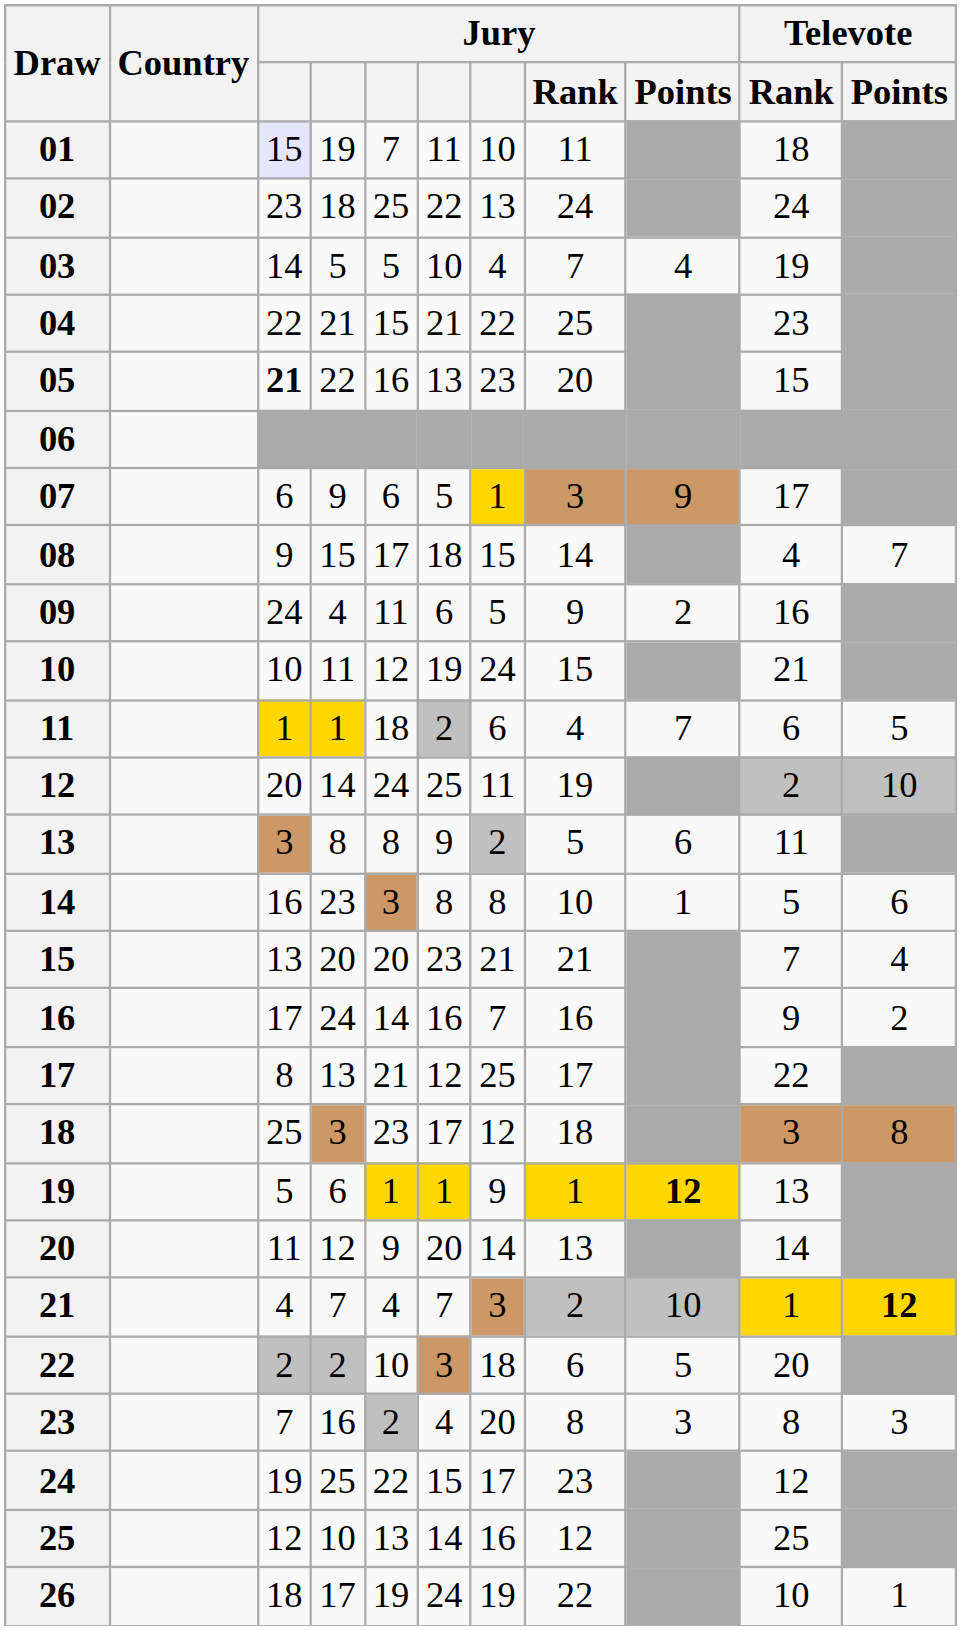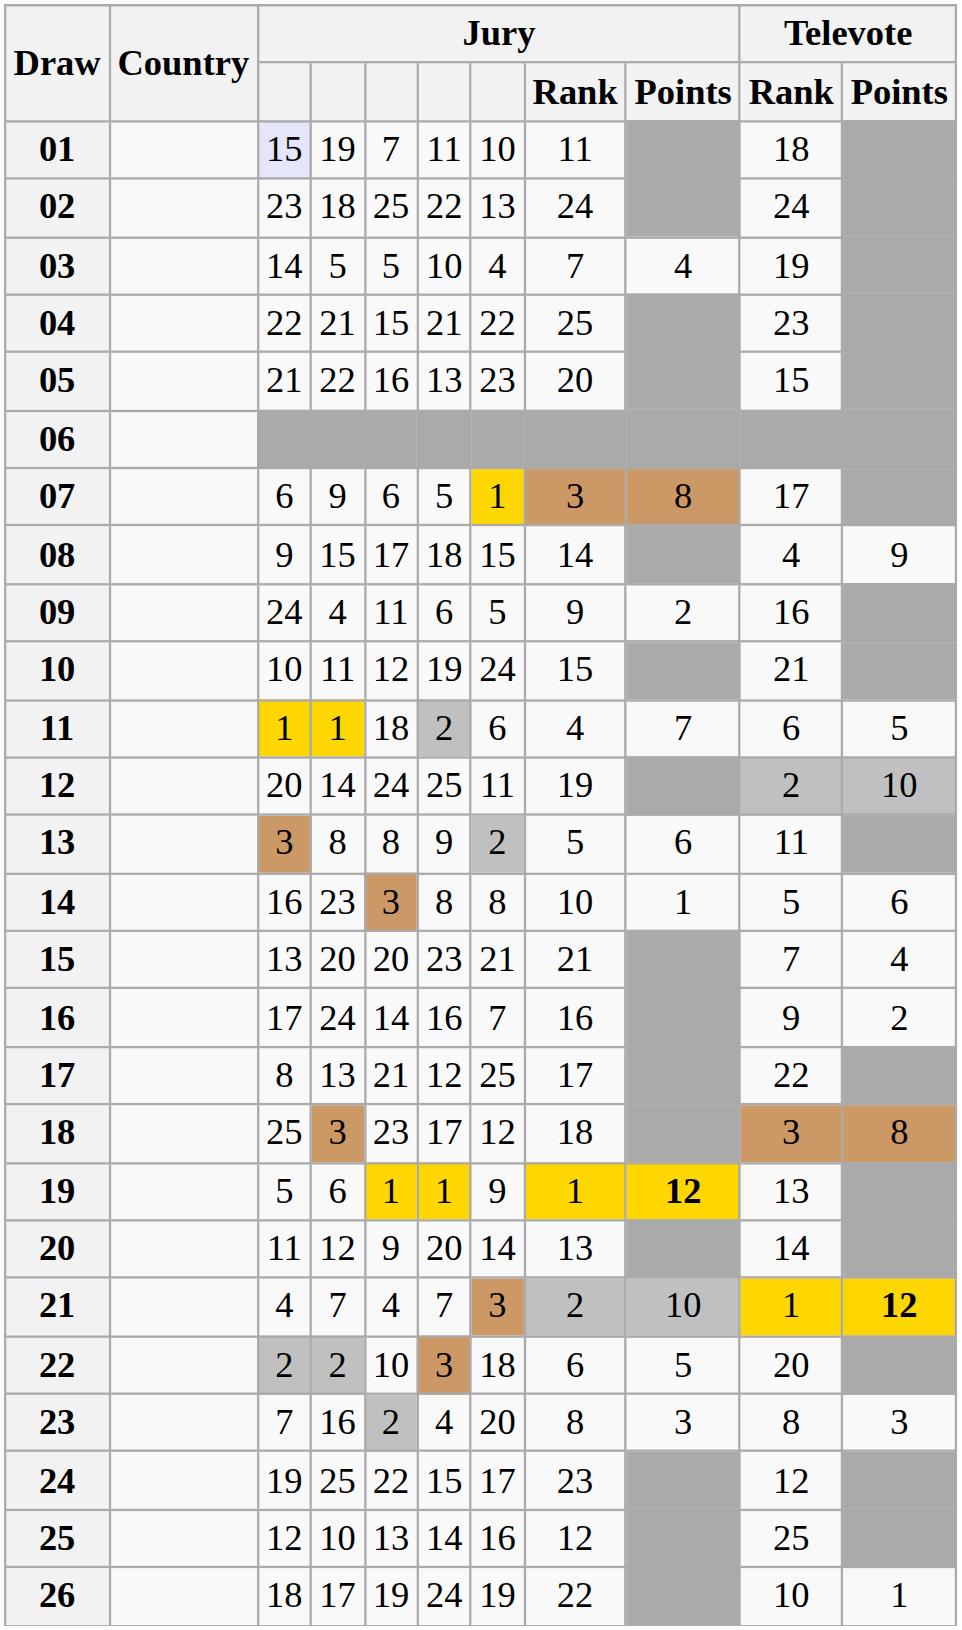05 | column 3: bold -> normal
07 | Jury / Points: 9 -> 8
08 | Televote / Points: 7 -> 9
